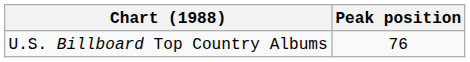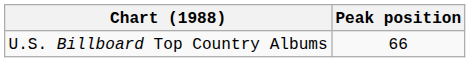U.S. Billboard Top Country Albums | Peak position: 76 -> 66
